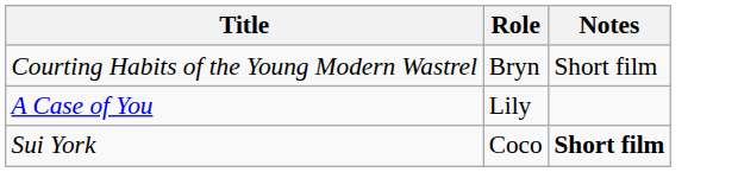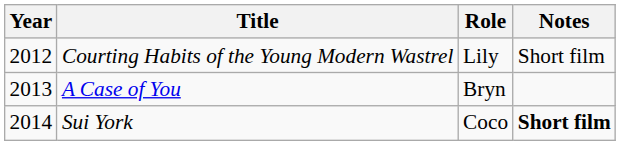+ column: Year | 2012 | 2013 | 2014
Courting Habits of the Young Modern Wastrel | Role: Bryn -> Lily
A Case of You | Role: Lily -> Bryn
